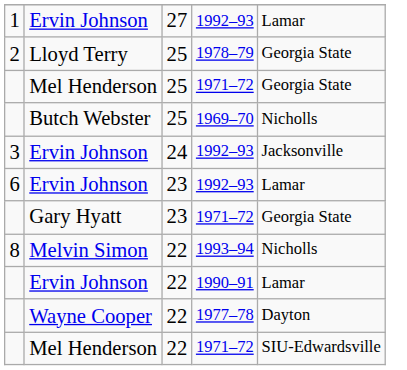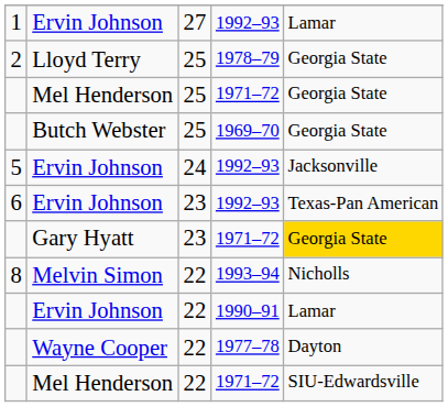Butch Webster | column 5: Nicholls -> Georgia State
Ervin Johnson / 24 | column 1: 3 -> 5
Ervin Johnson / 23 | column 5: Lamar -> Texas-Pan American
Gary Hyatt | column 5: no background -> gold background
